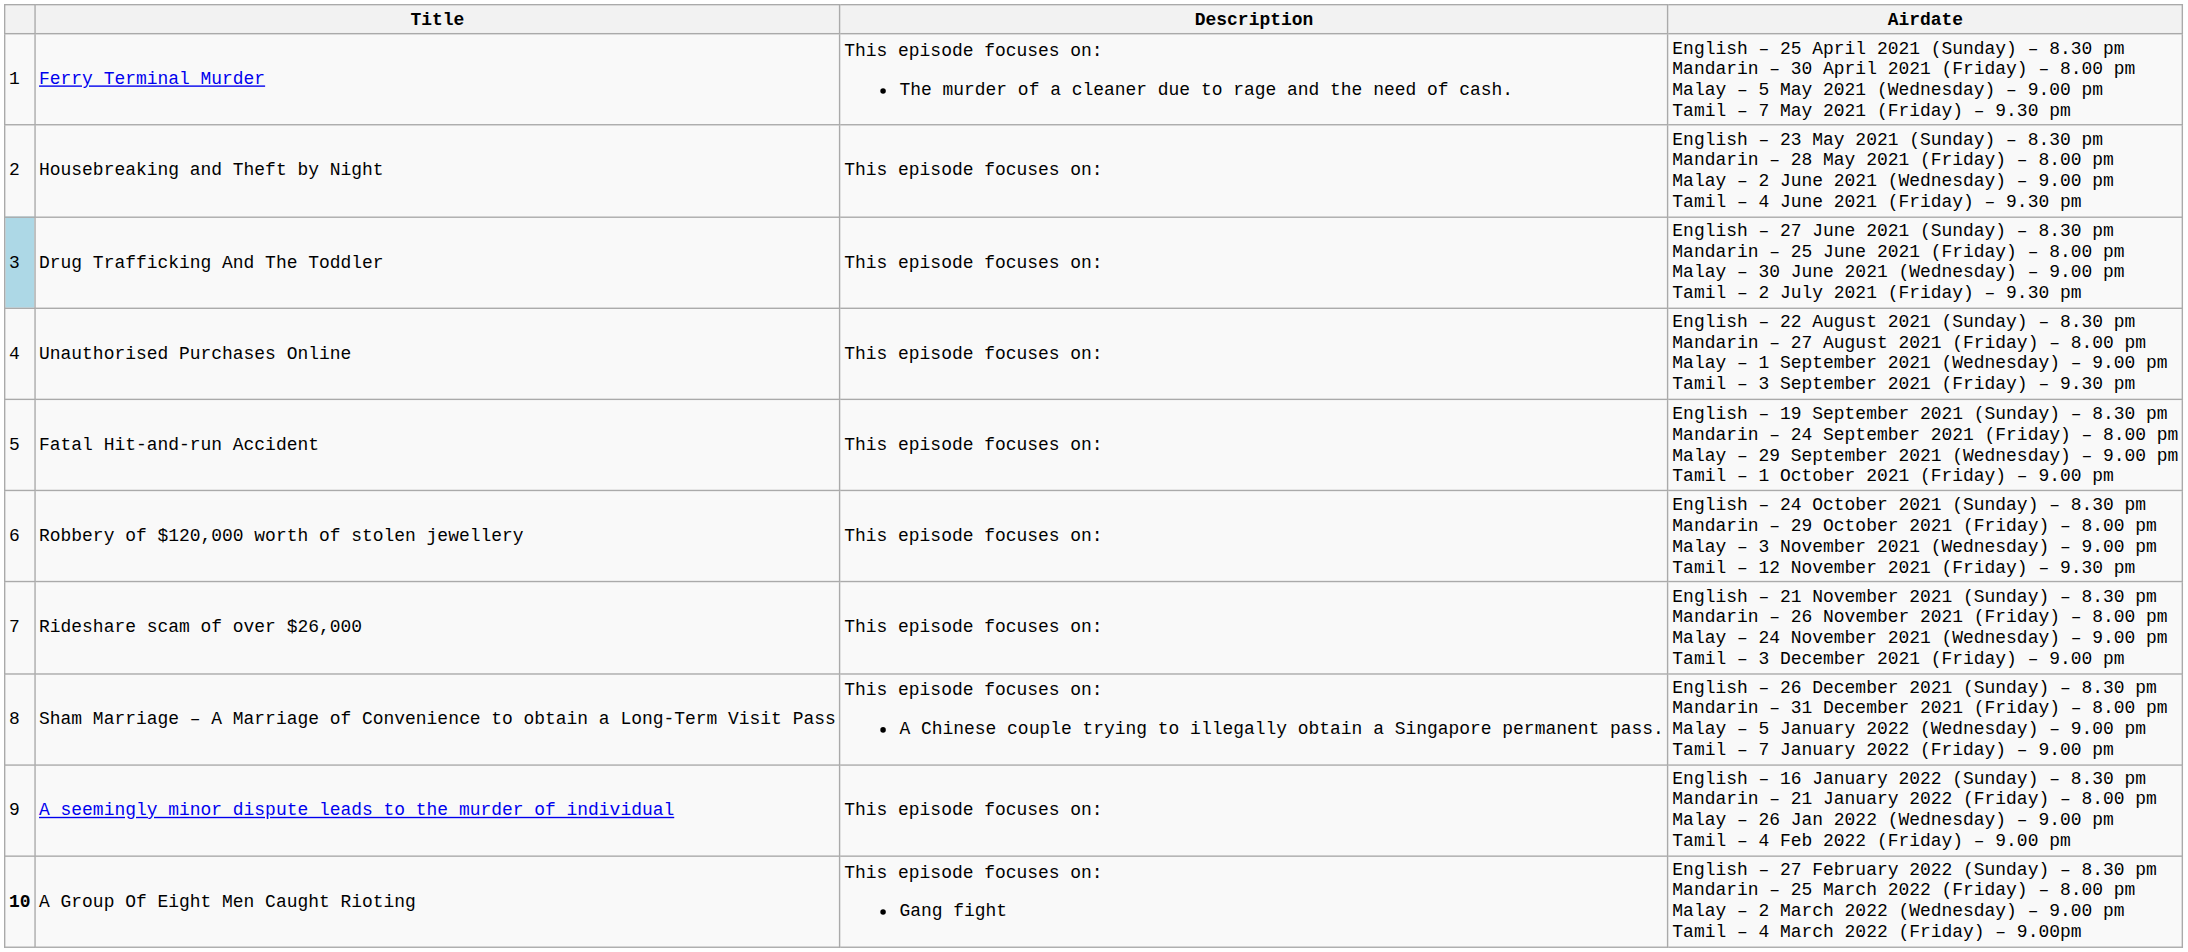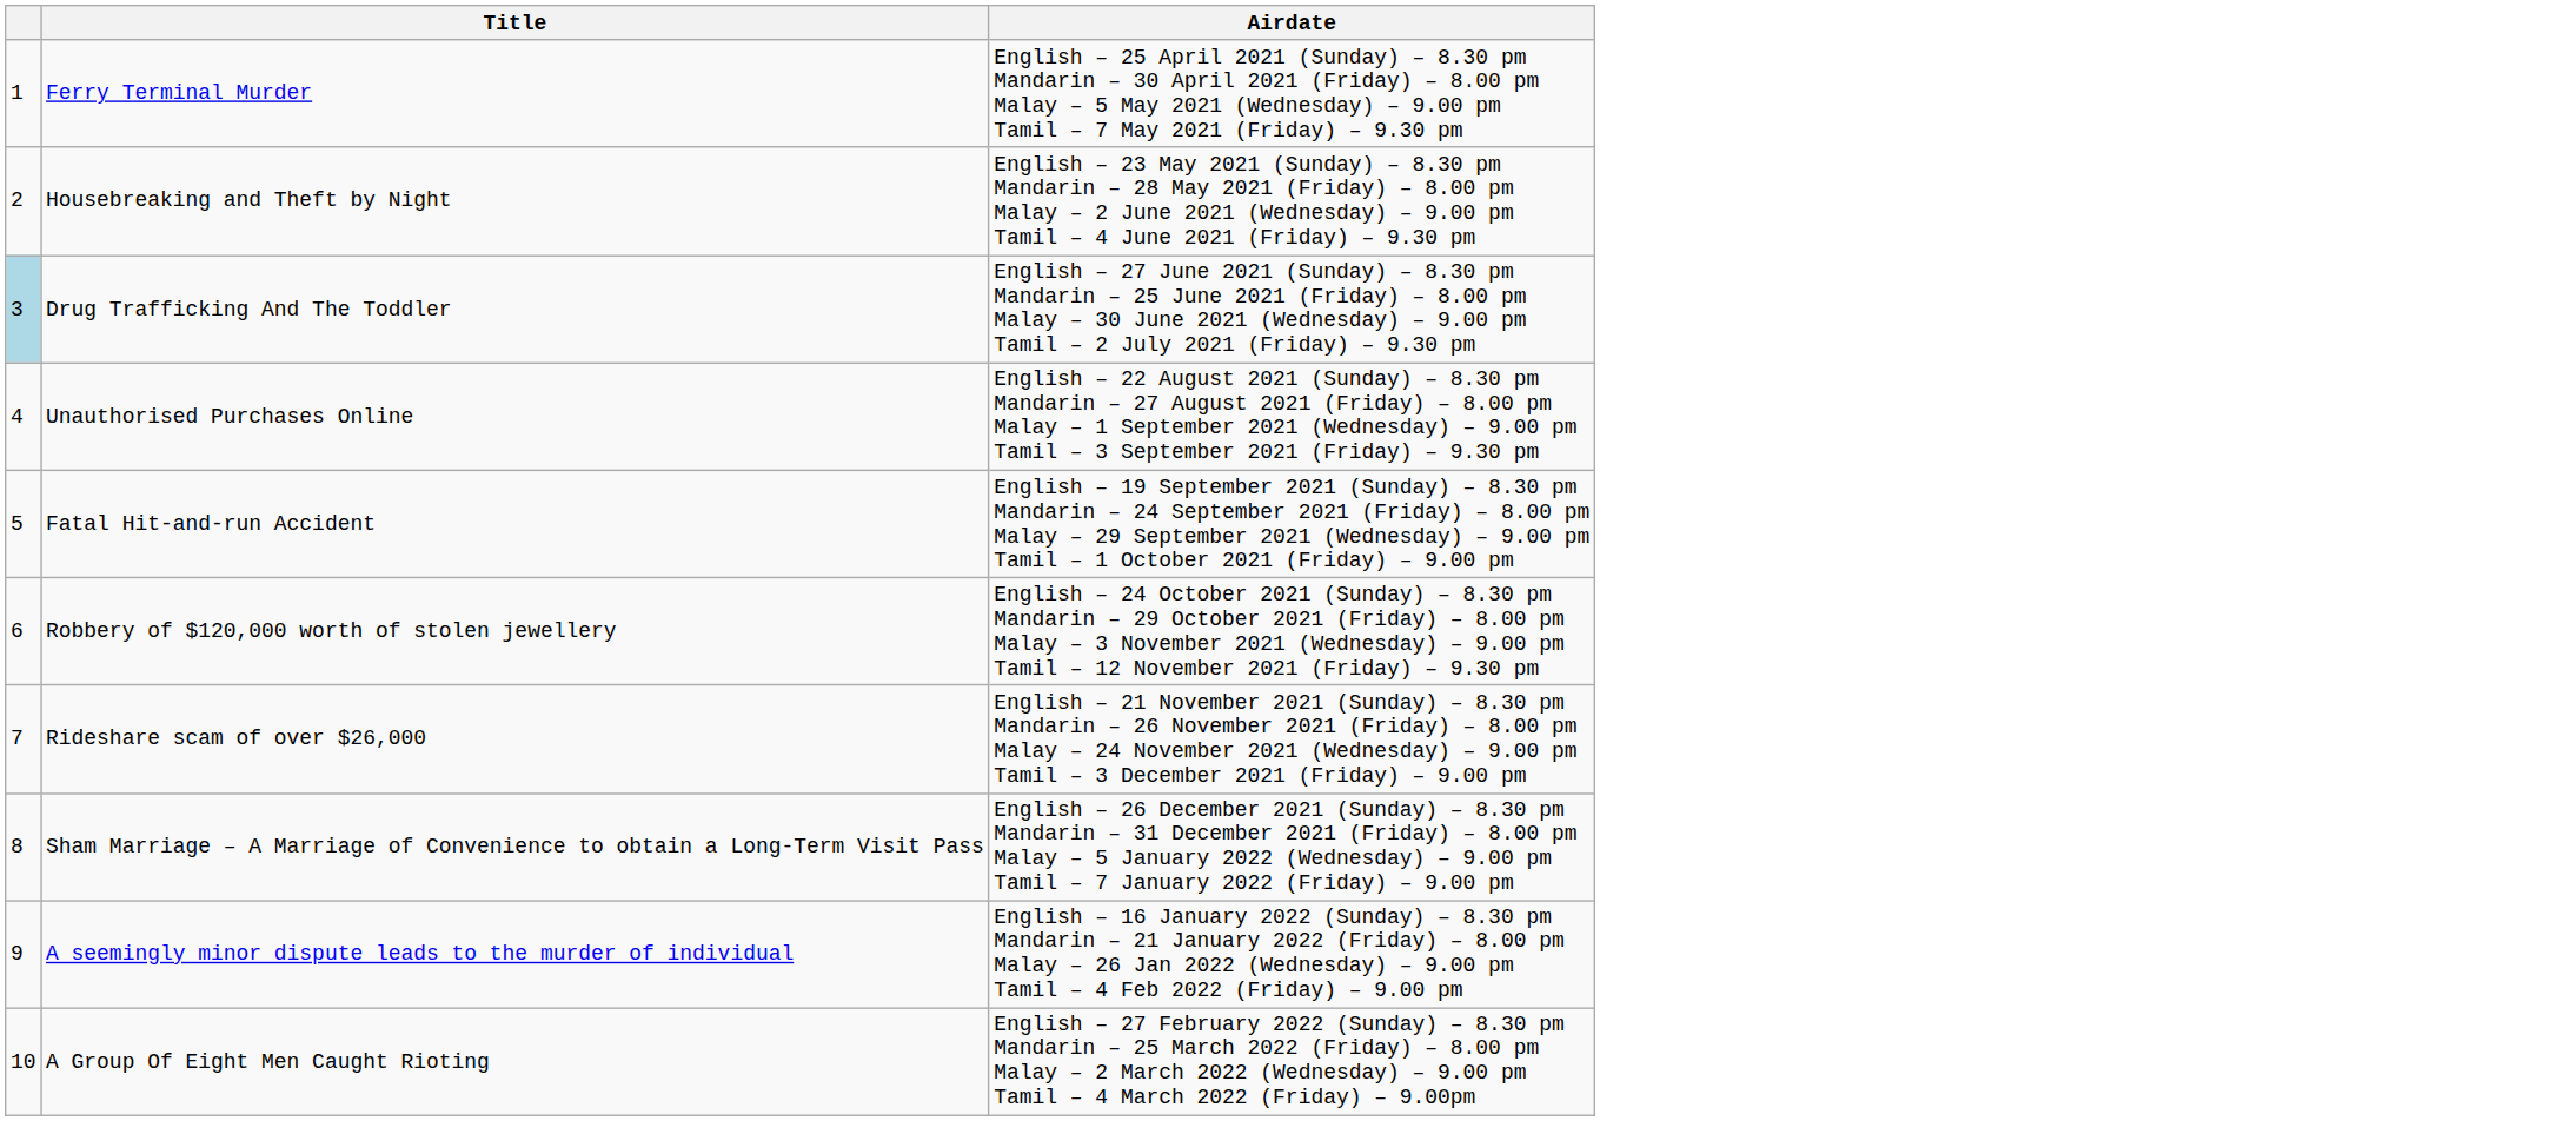- column: Description | This episode focuses on: The murder of a cleaner due to rage and the need of cash. | This episode focuses on: | This episode focuses on: | This episode focuses on: | This episode focuses on: | This episode focuses on: | This episode focuses on: | This episode focuses on: A Chinese couple trying to illegally obtain a Singapore permanent pass. | This episode focuses on: | This episode focuses on: Gang fight
A Group Of Eight Men Caught Rioting | column 1: bold -> normal
